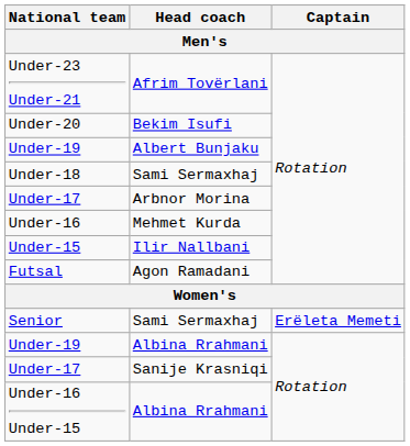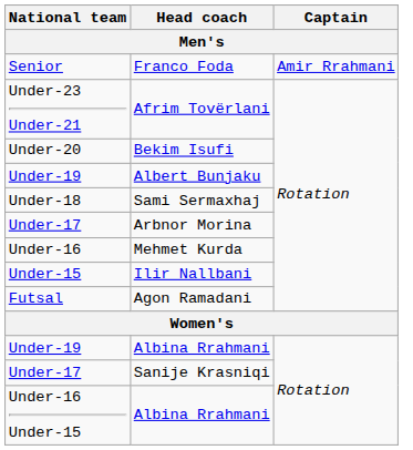+ row: Senior | Franco Foda | Amir Rrahmani
- row: Senior | Sami Sermaxhaj | Erëleta Memeti
